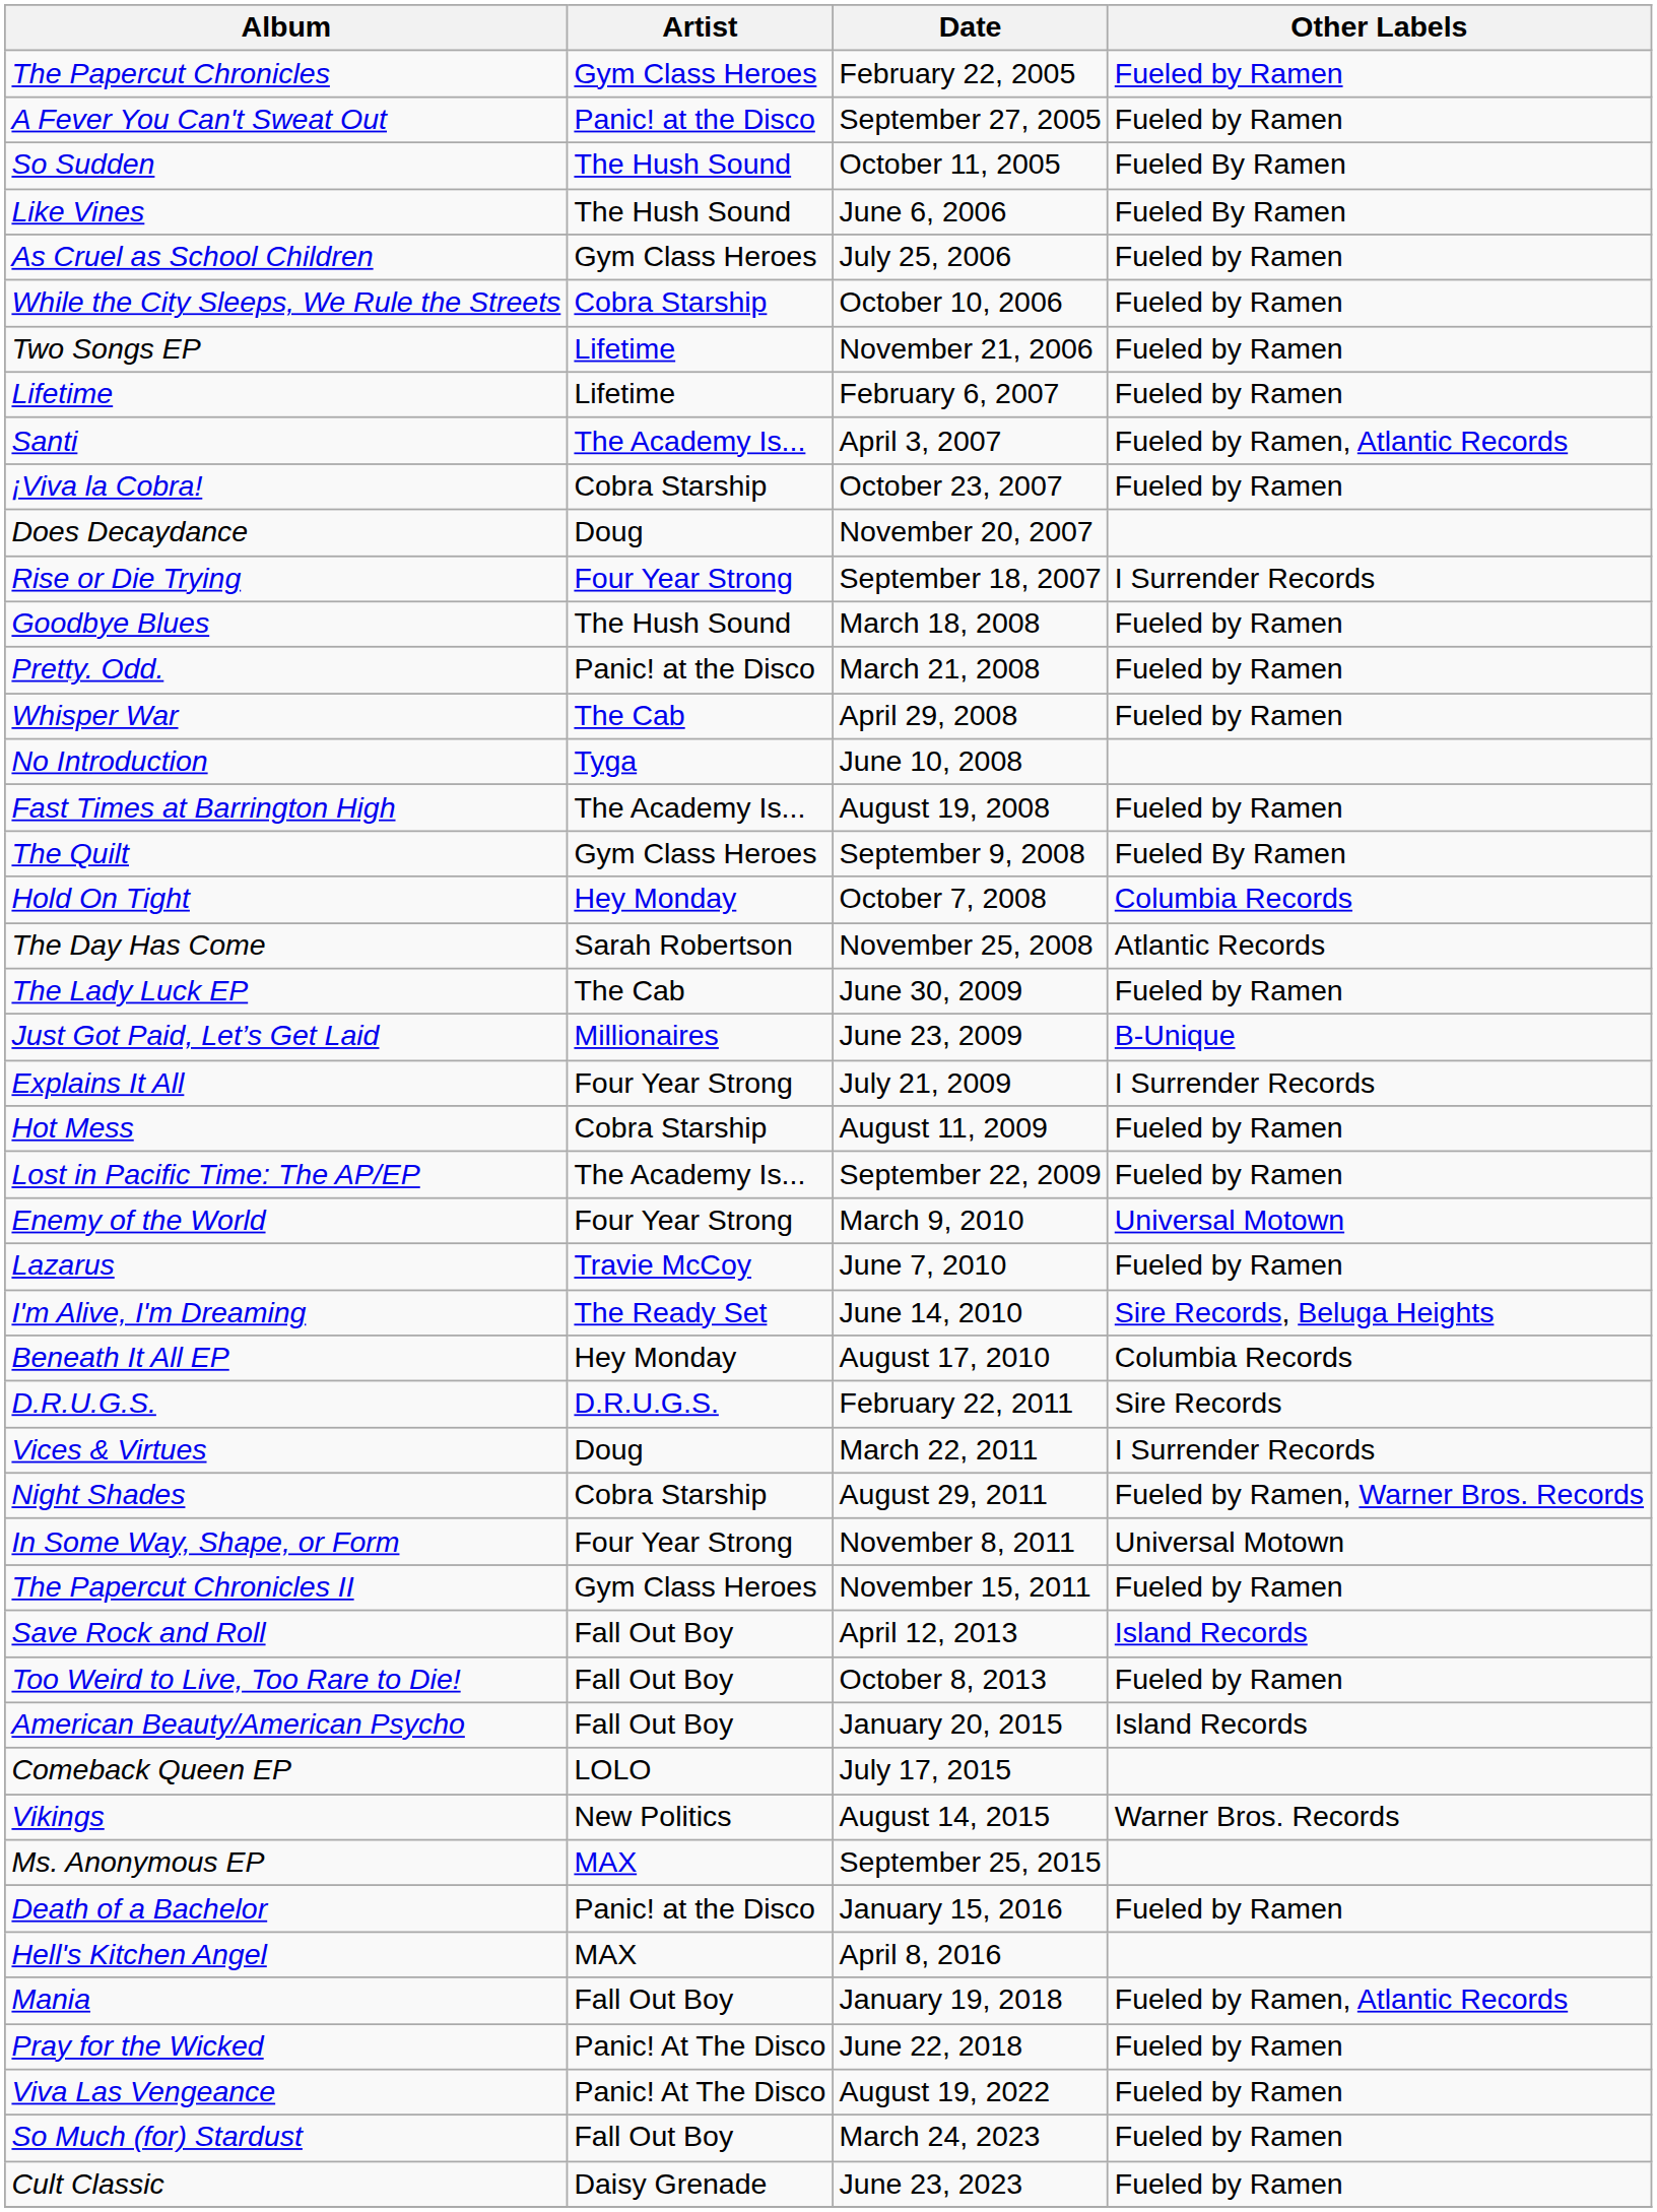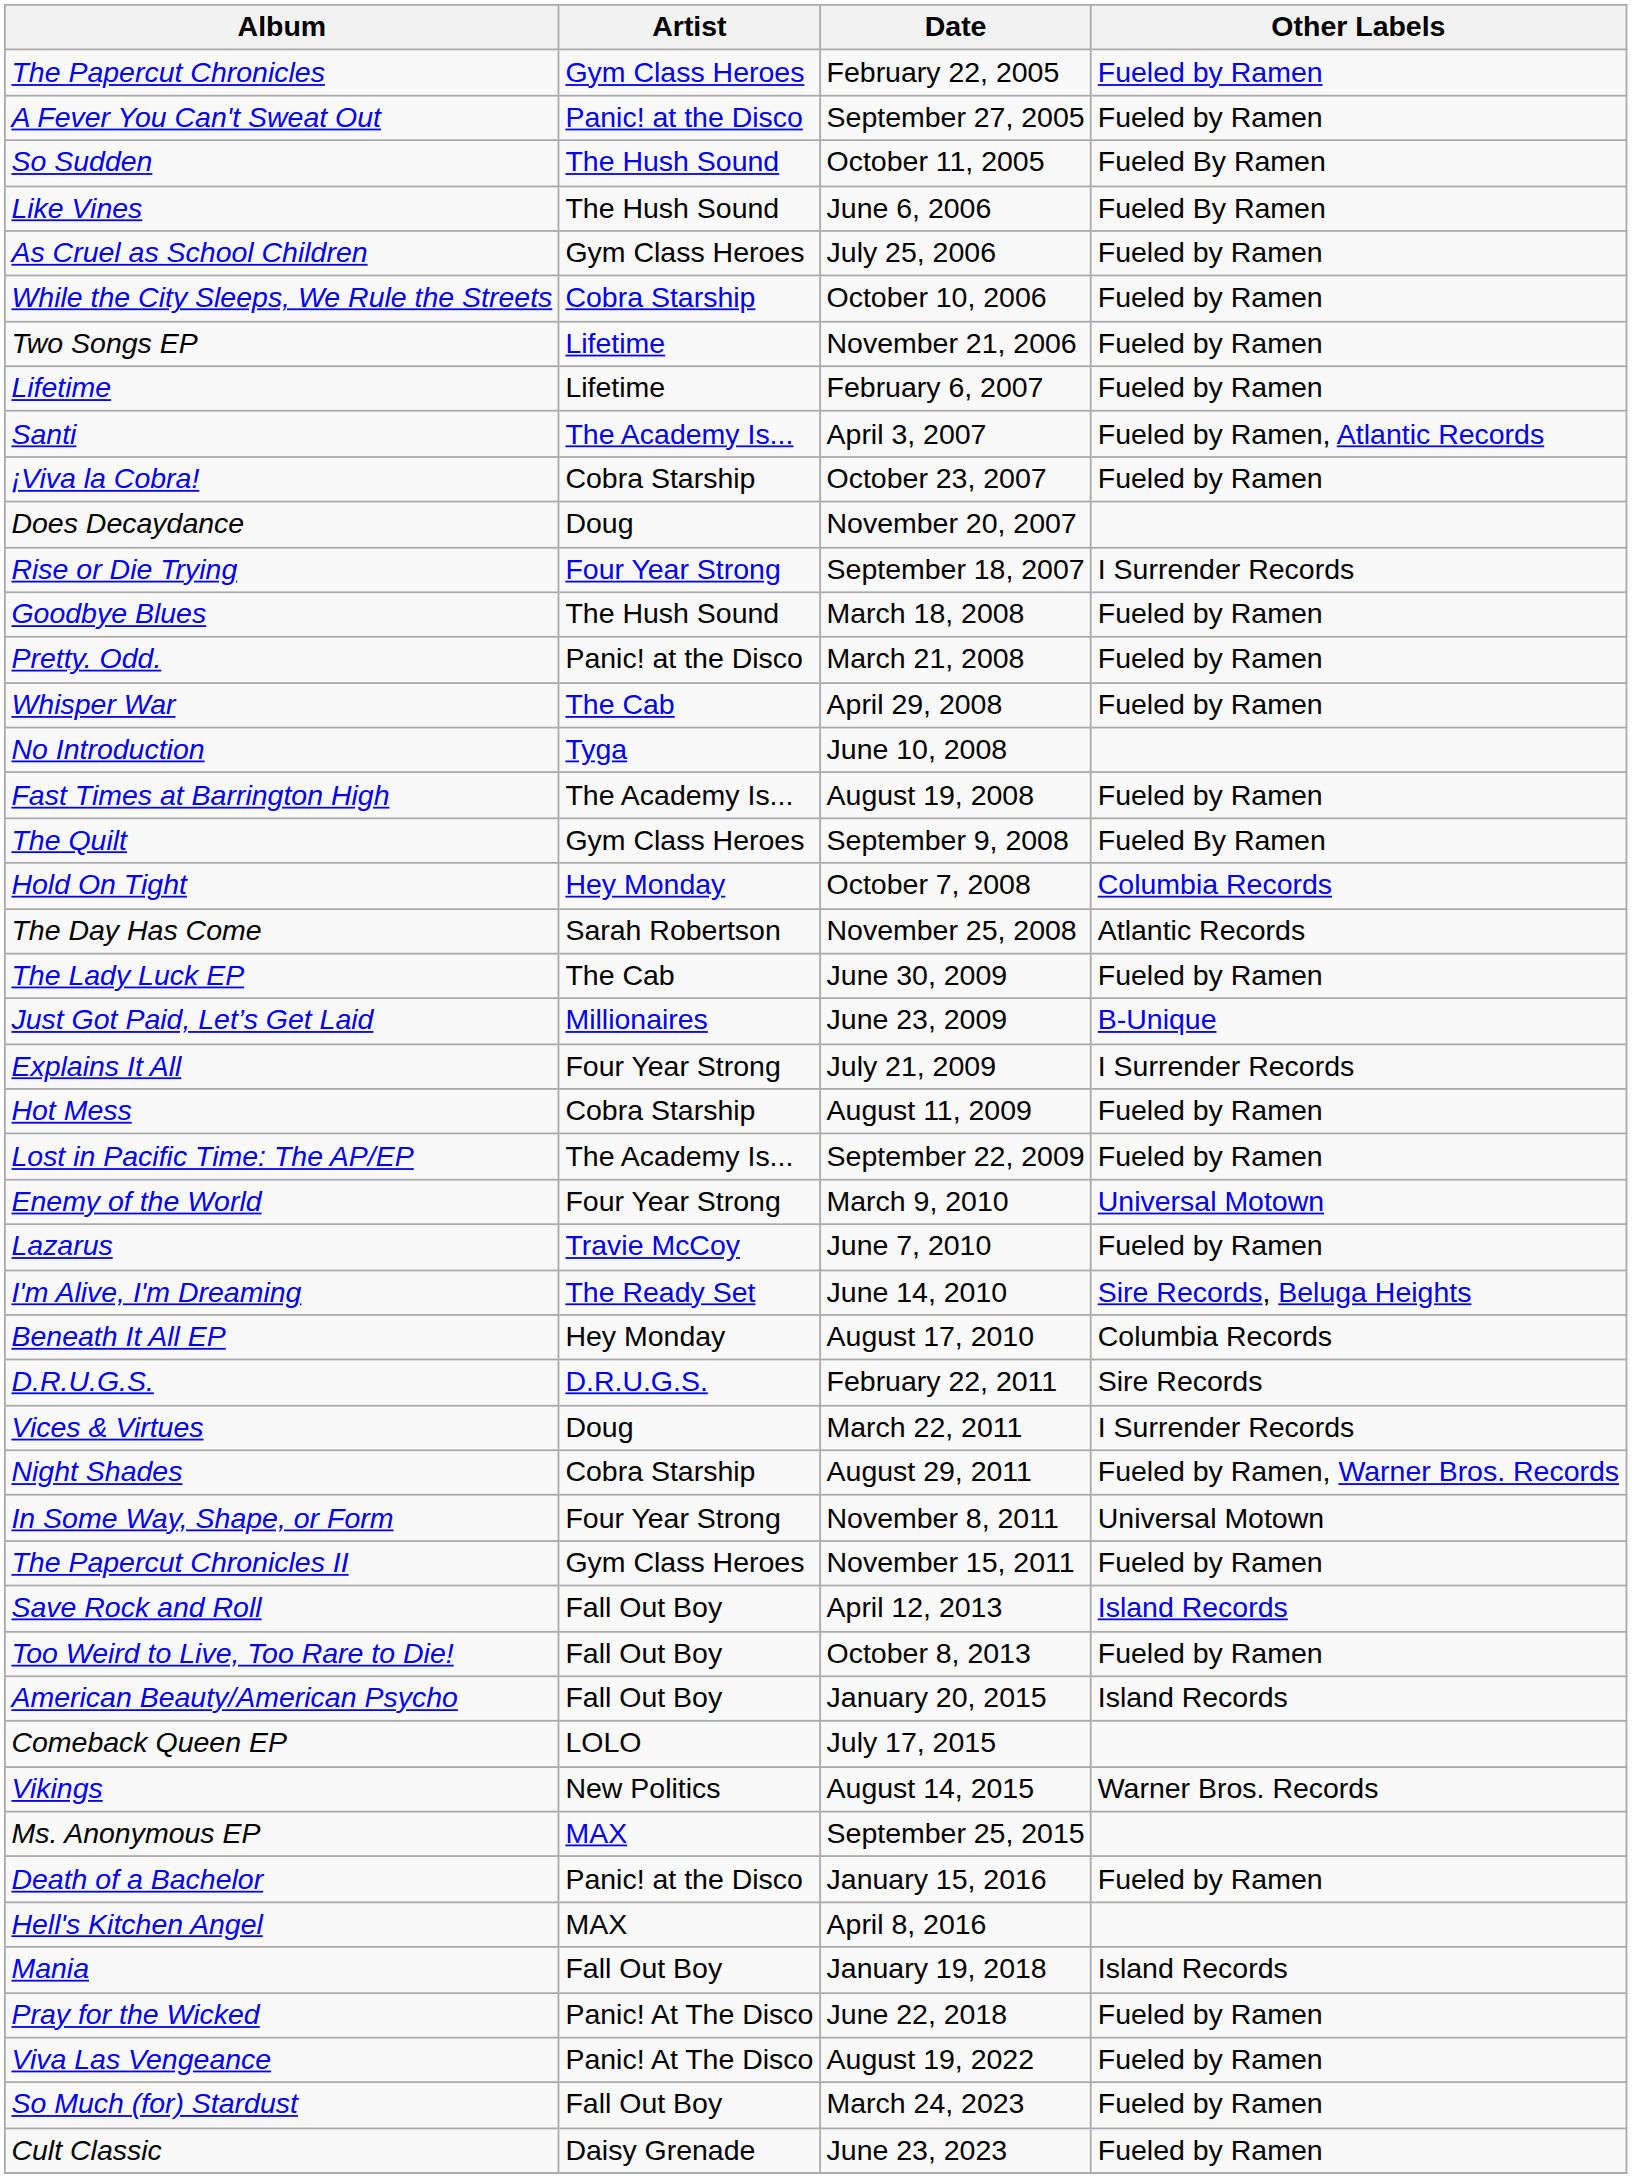Mania | Other Labels: Fueled by Ramen, Atlantic Records -> Island Records
